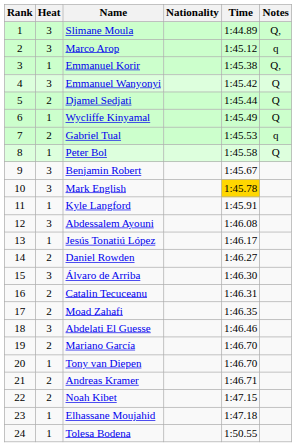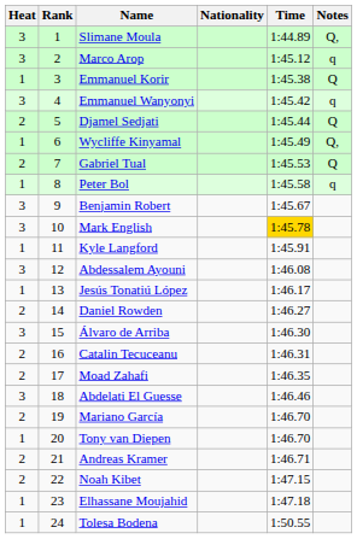columns swapped: Rank <-> Heat
Emmanuel Korir | Notes: Q, -> Q
Emmanuel Wanyonyi | Notes: Q -> q
Wycliffe Kinyamal | Notes: Q -> Q,
Gabriel Tual | Notes: q -> Q
Peter Bol | Notes: Q -> q
